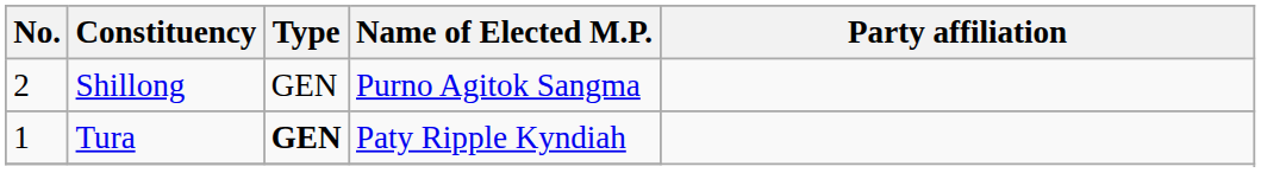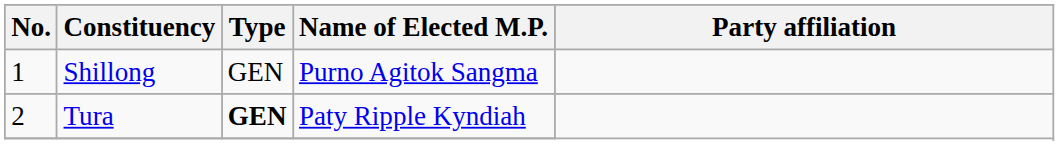Shillong | No.: 2 -> 1
Tura | No.: 1 -> 2
